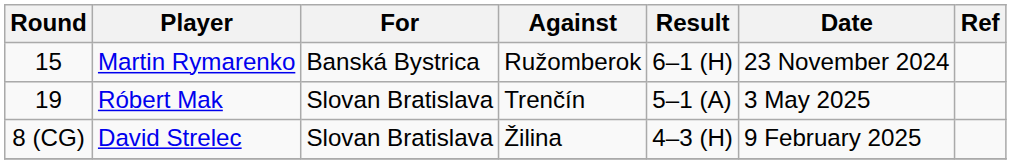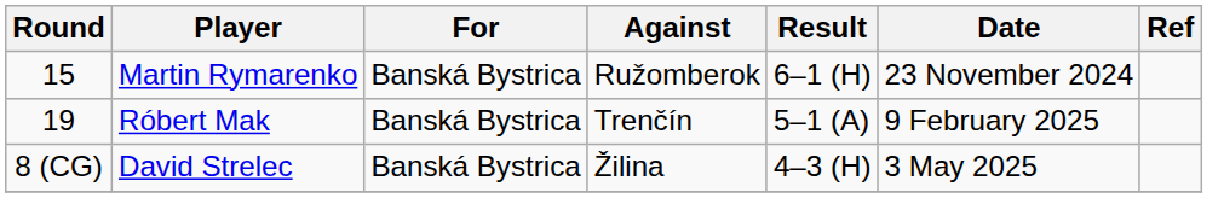Róbert Mak | For: Slovan Bratislava -> Banská Bystrica
Róbert Mak | Date: 3 May 2025 -> 9 February 2025
David Strelec | For: Slovan Bratislava -> Banská Bystrica
David Strelec | Date: 9 February 2025 -> 3 May 2025
